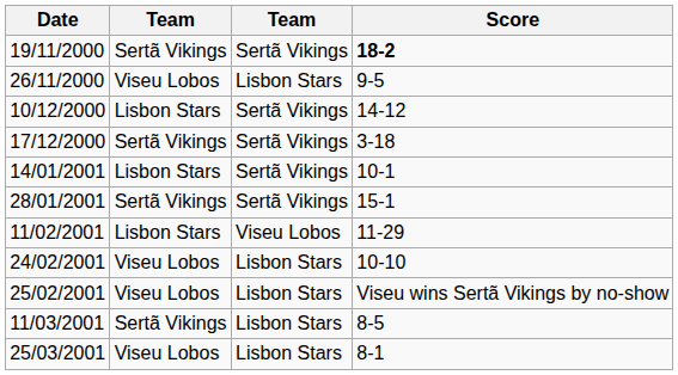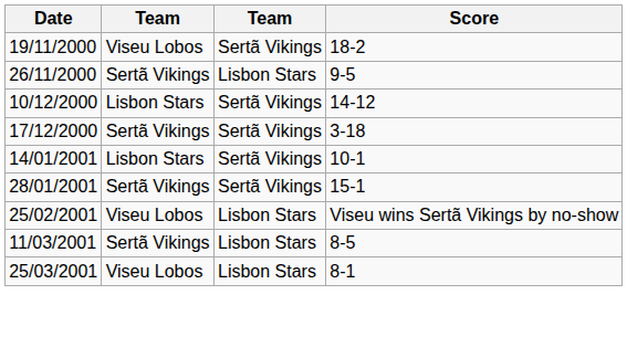19/11/2000 | column 2: Sertã Vikings -> Viseu Lobos
19/11/2000 | Score: bold -> normal
26/11/2000 | column 2: Viseu Lobos -> Sertã Vikings
- row: 11/02/2001 | Lisbon Stars | Viseu Lobos | 11-29
- row: 24/02/2001 | Viseu Lobos | Lisbon Stars | 10-10
